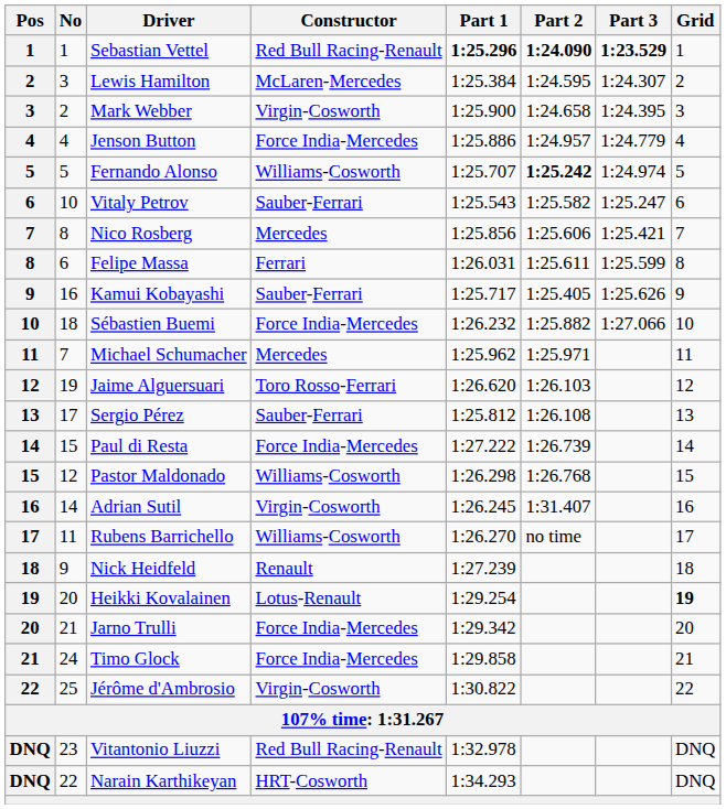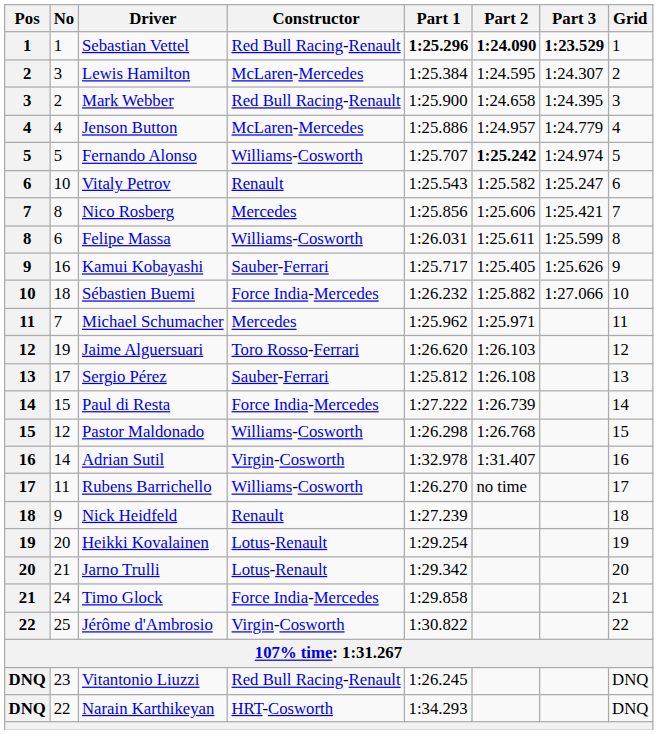Mark Webber | Constructor: Virgin-Cosworth -> Red Bull Racing-Renault
Jenson Button | Constructor: Force India-Mercedes -> McLaren-Mercedes
Vitaly Petrov | Constructor: Sauber-Ferrari -> Renault
Felipe Massa | Constructor: Ferrari -> Williams-Cosworth
Adrian Sutil | Part 1: 1:26.245 -> 1:32.978
Heikki Kovalainen | Grid: bold -> normal
Jarno Trulli | Constructor: Force India-Mercedes -> Lotus-Renault
Vitantonio Liuzzi | Part 1: 1:32.978 -> 1:26.245
